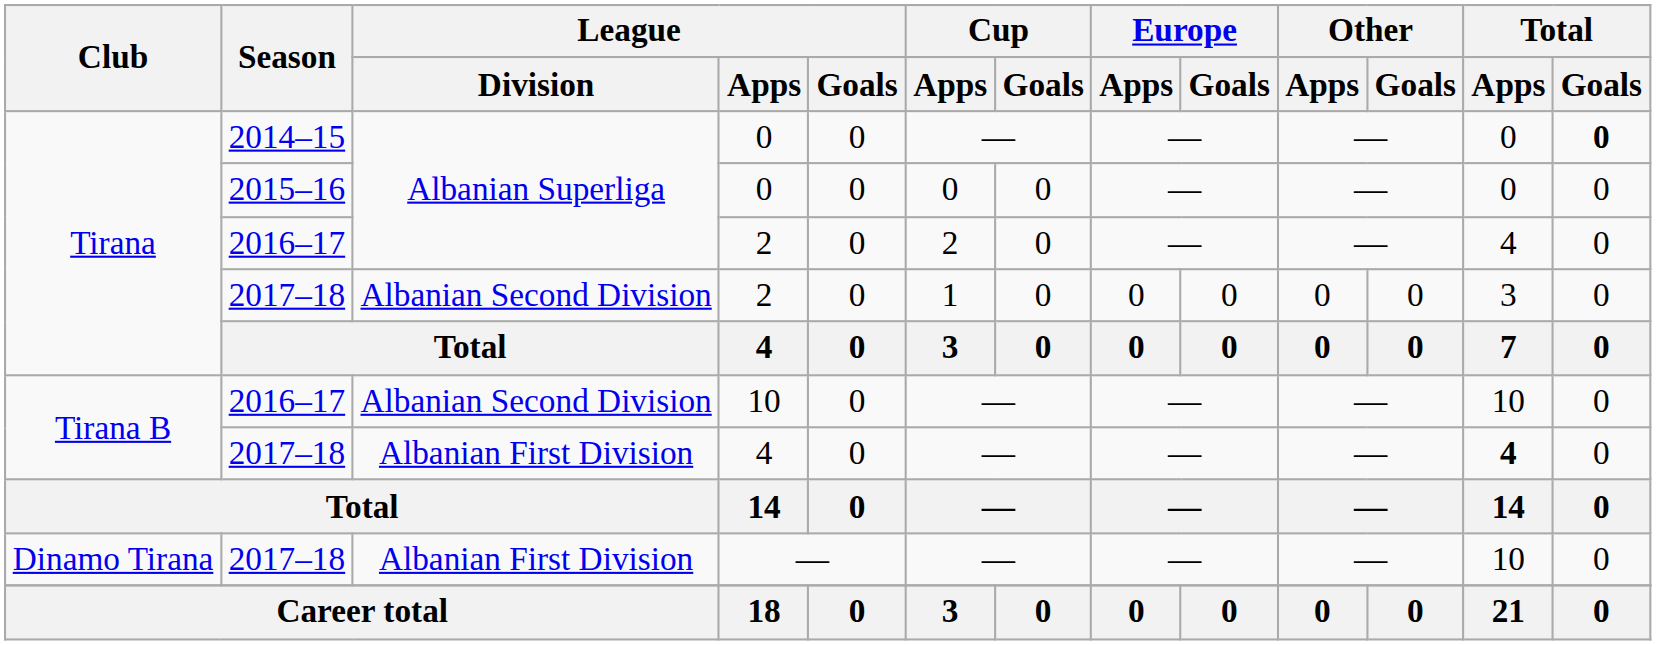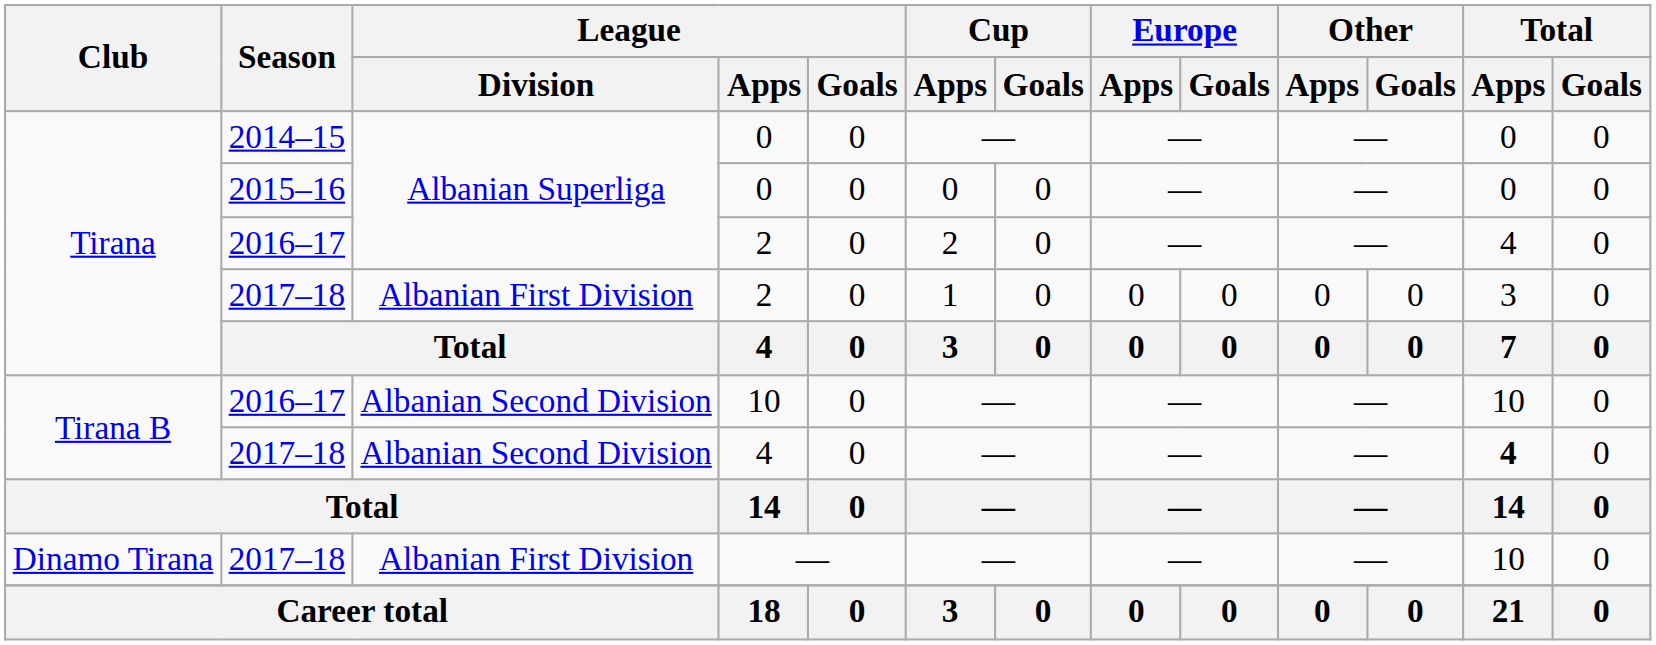2014–15 / 0 | Total / Goals: bold -> normal
2017–18 / 2 | League / Division: Albanian Second Division -> Albanian First Division
2017–18 / 4 | League / Division: Albanian First Division -> Albanian Second Division
